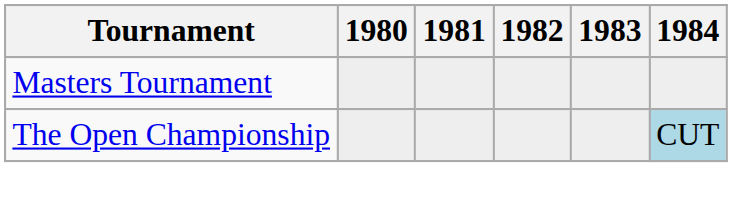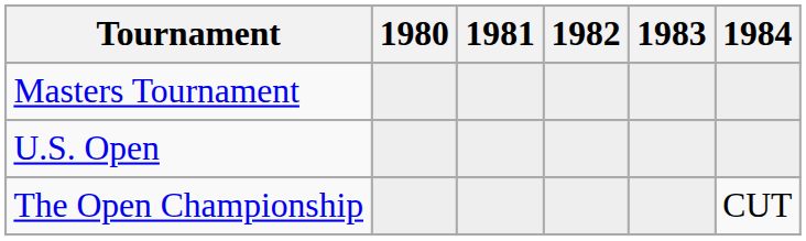+ row: U.S. Open
The Open Championship | 1984: lightblue background -> no background
